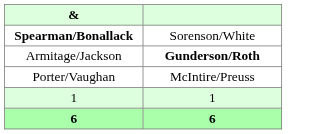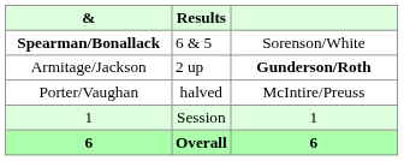+ column: Results | 6 & 5 | 2 up | halved | Session | Overall
